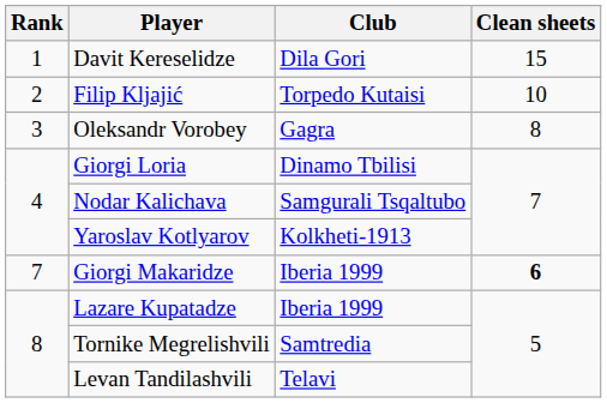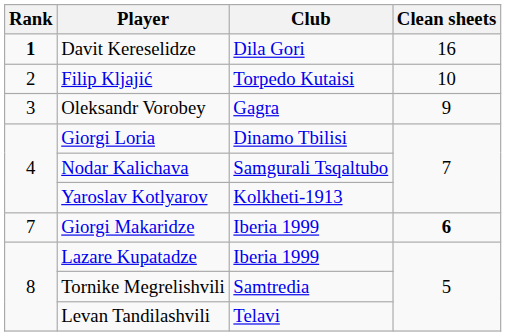Davit Kereselidze | Rank: normal -> bold
Davit Kereselidze | Clean sheets: 15 -> 16
Oleksandr Vorobey | Clean sheets: 8 -> 9
